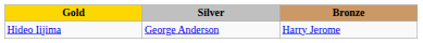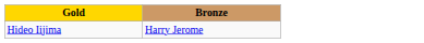- column: Silver | George Anderson
